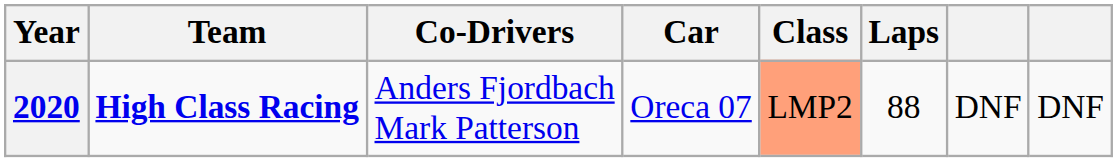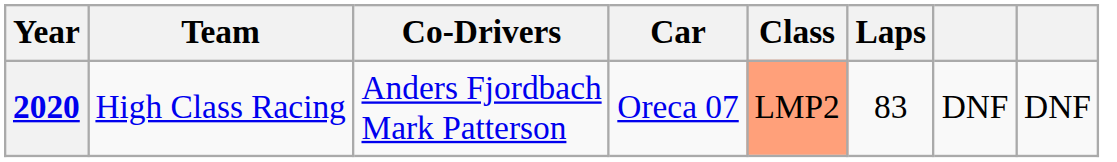2020 | Team: bold -> normal
2020 | Laps: 88 -> 83
